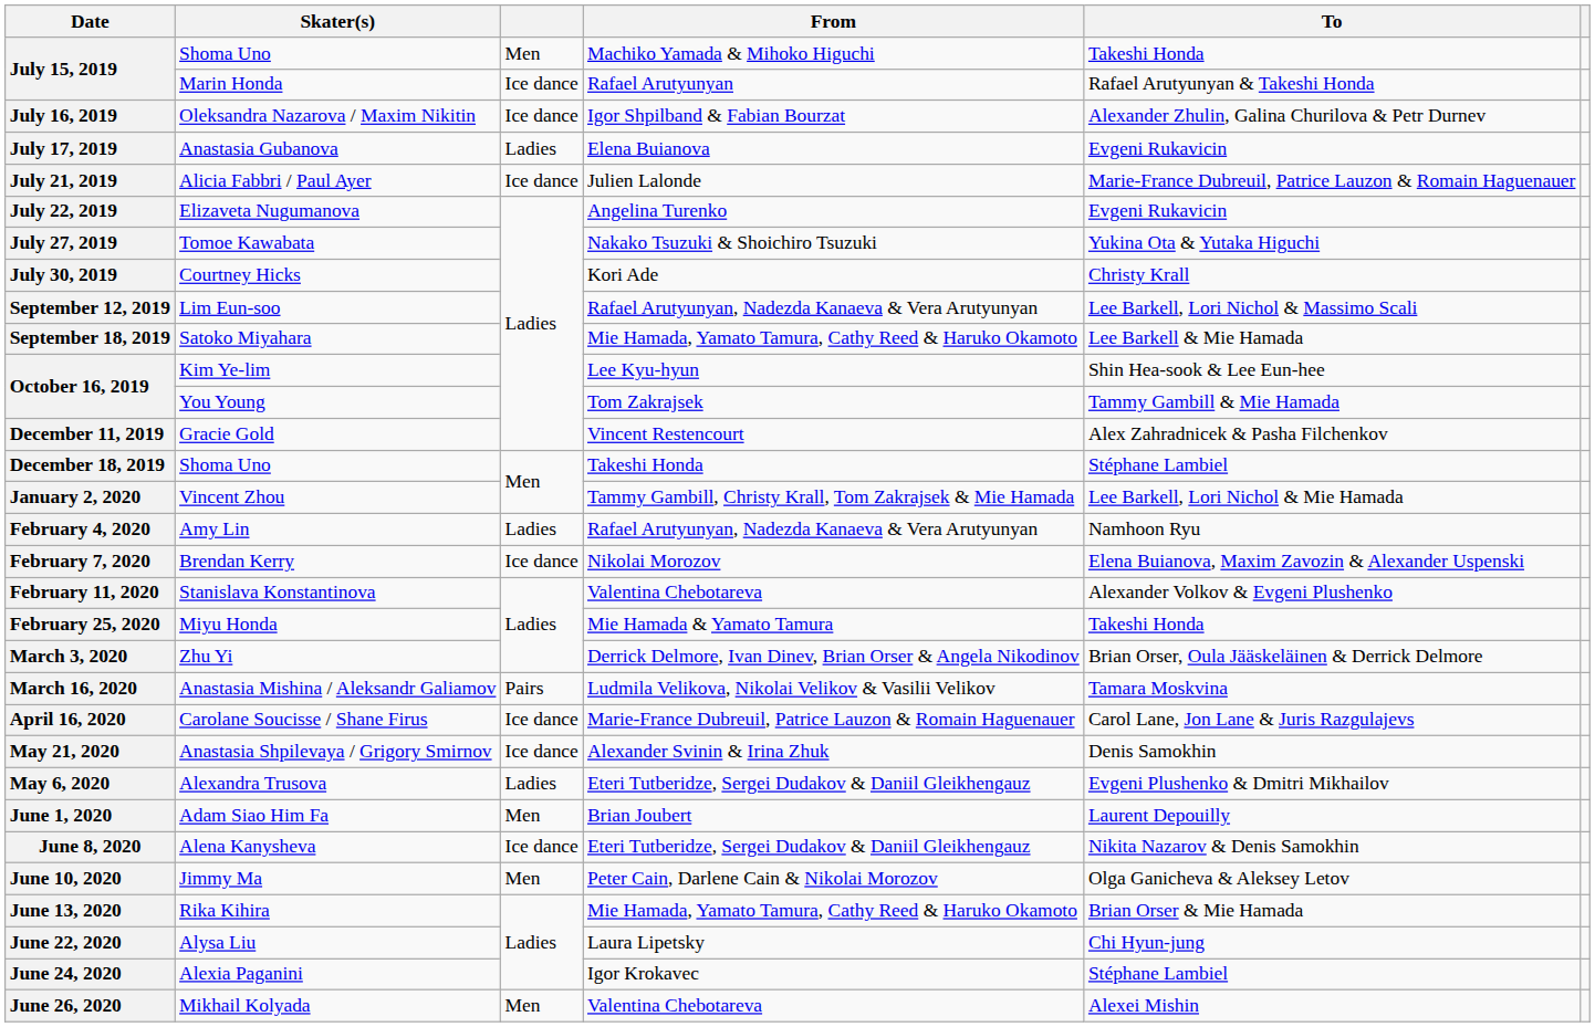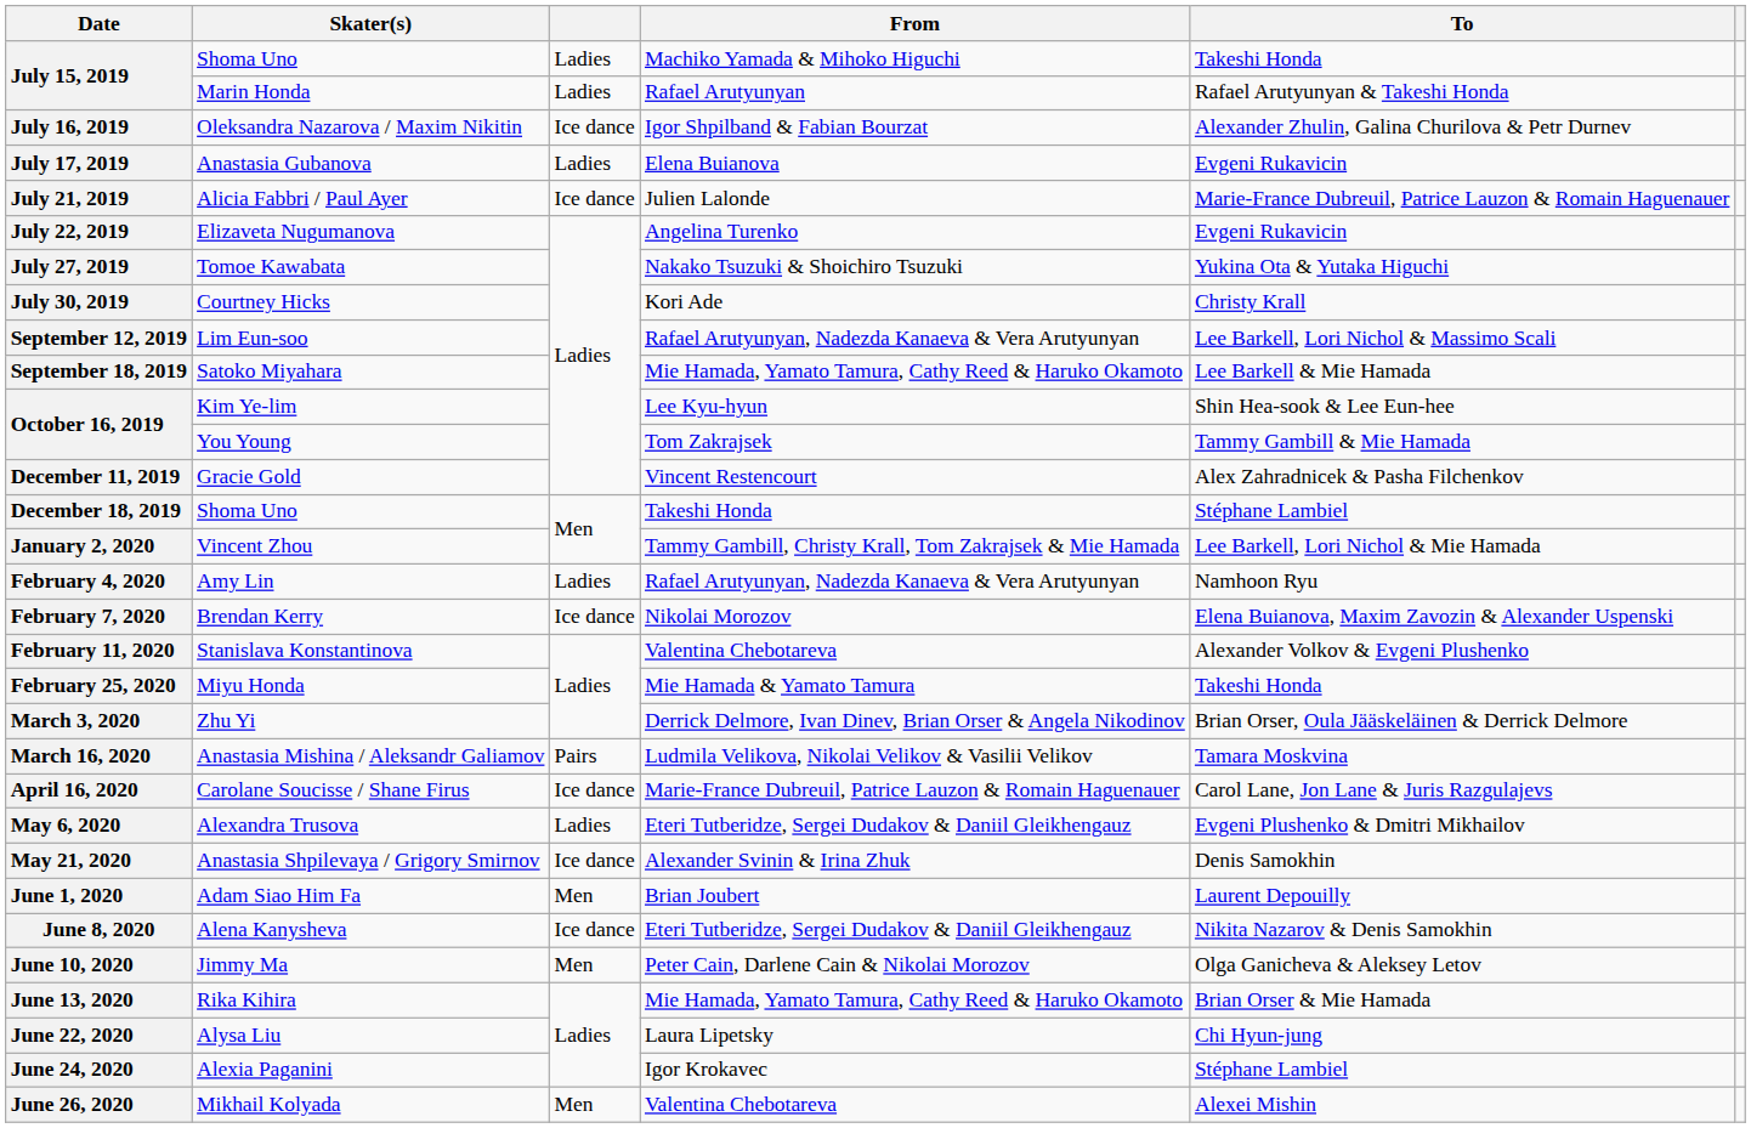July 15, 2019 / Shoma Uno | column 3: Men -> Ladies
July 15, 2019 / Marin Honda | column 3: Ice dance -> Ladies
rows swapped: May 6, 2020 <-> May 21, 2020
